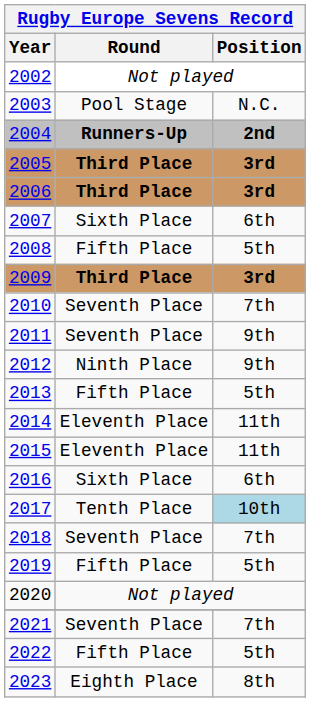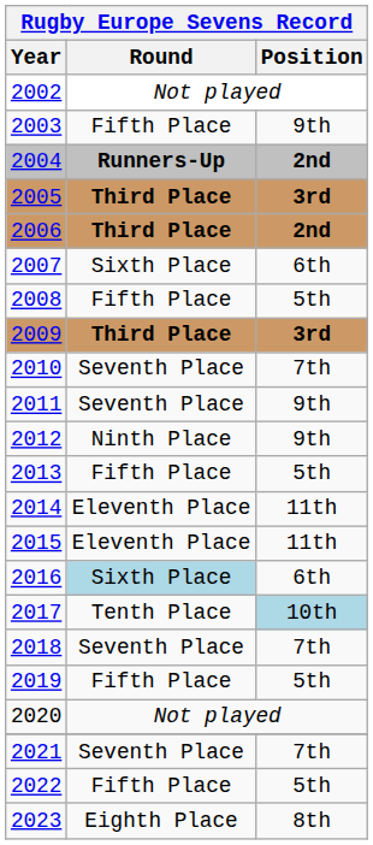2003 | Round: Pool Stage -> Fifth Place
2003 | Position: N.C. -> 9th
2006 | Position: 3rd -> 2nd
2016 | Round: no background -> lightblue background
